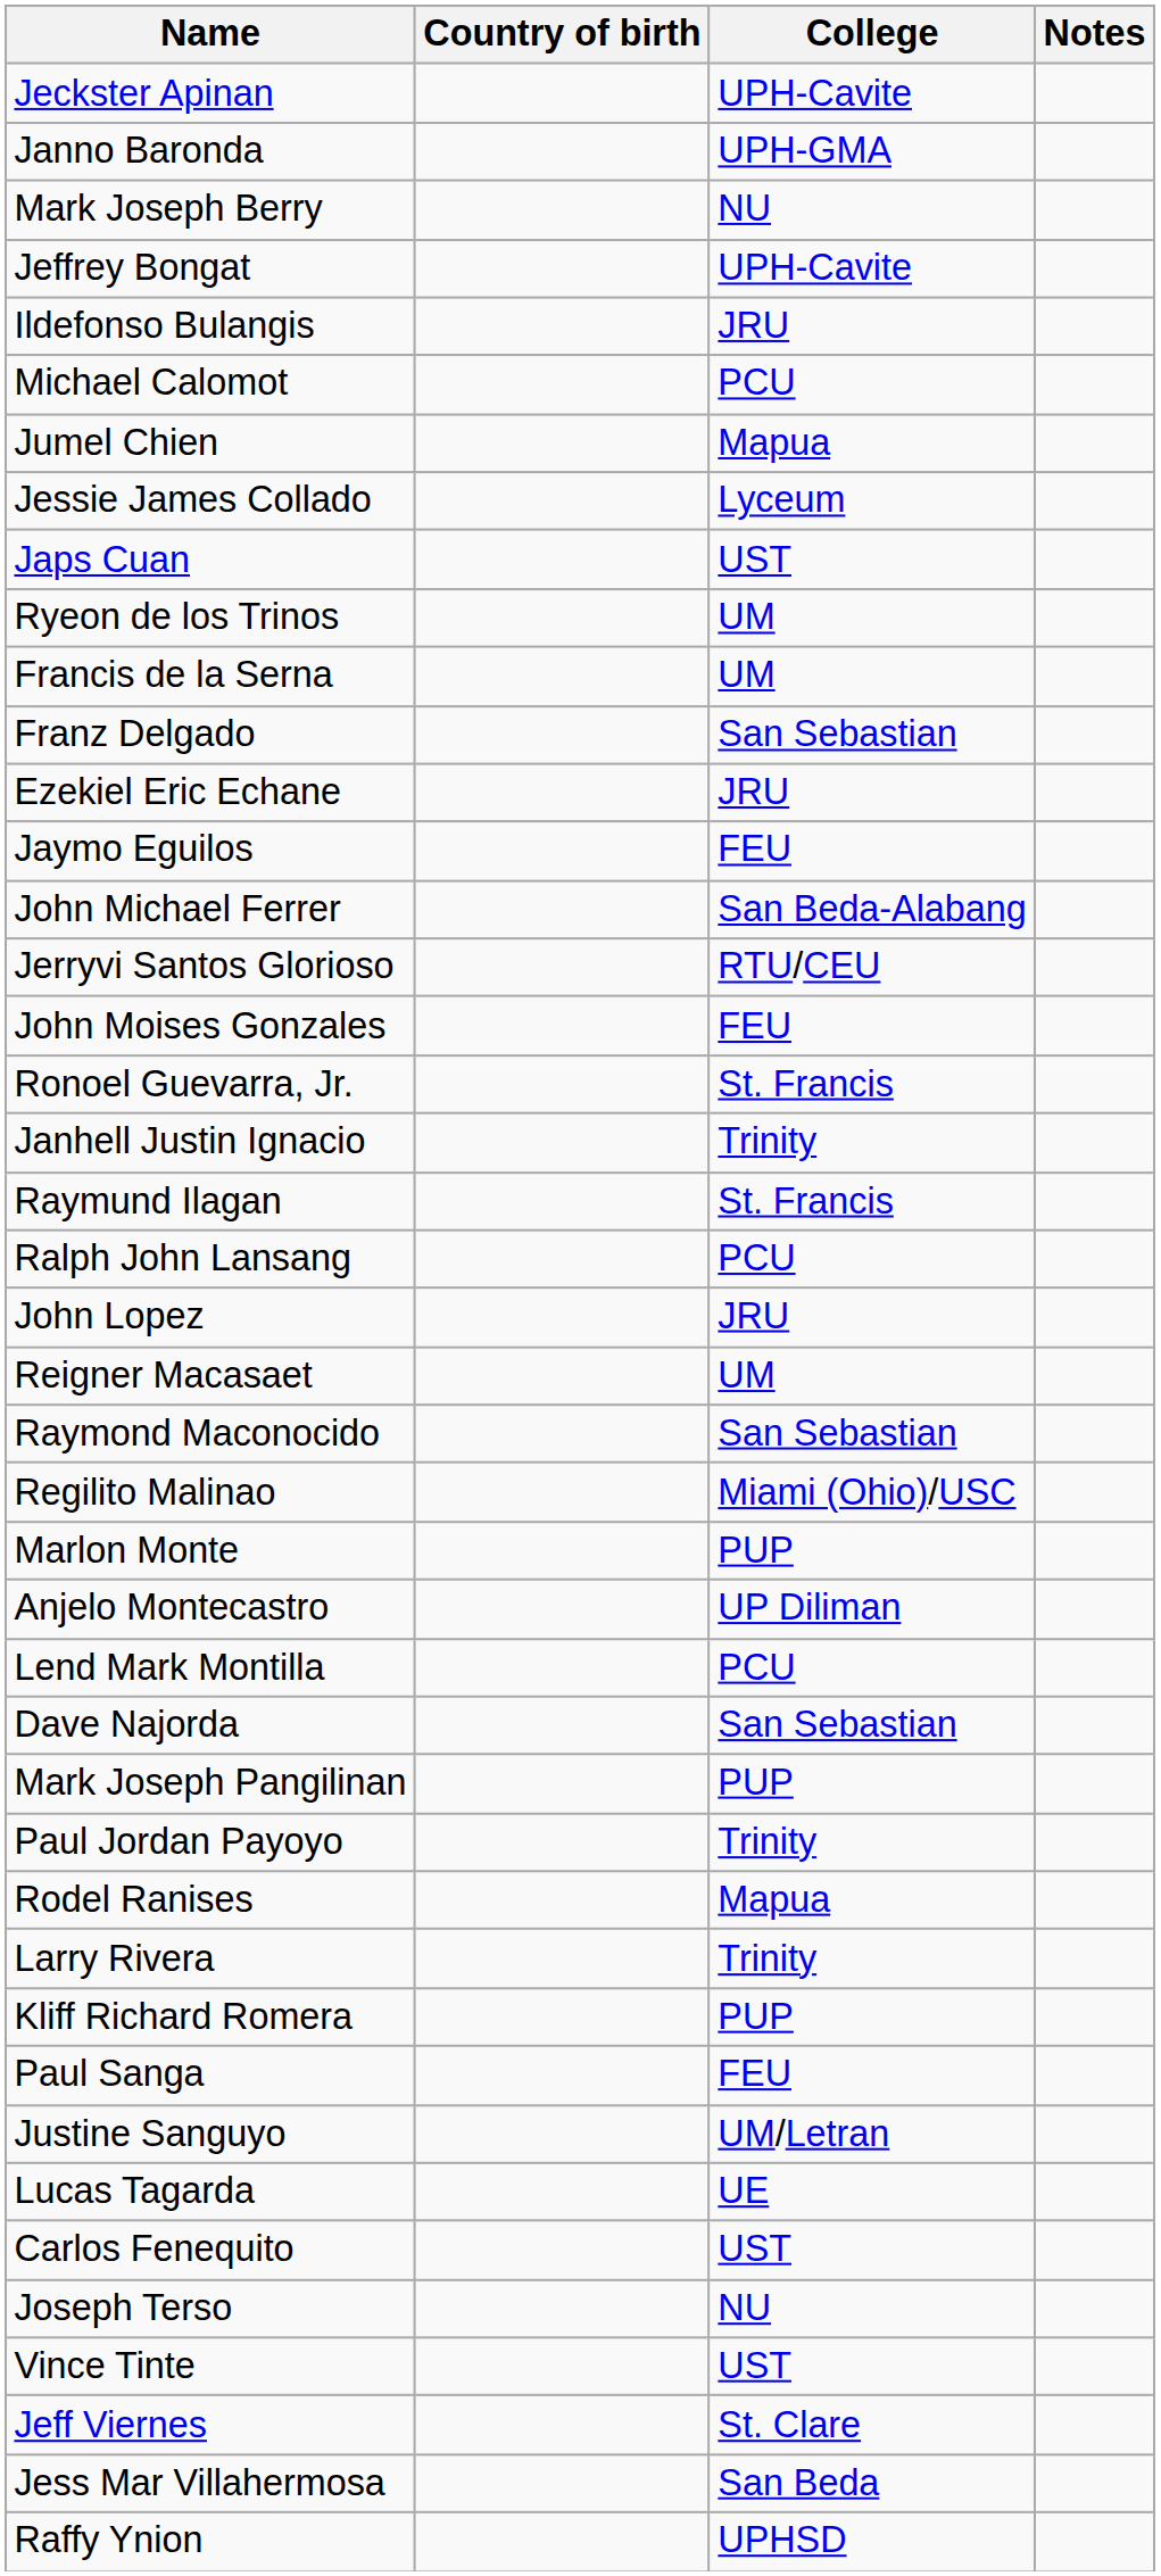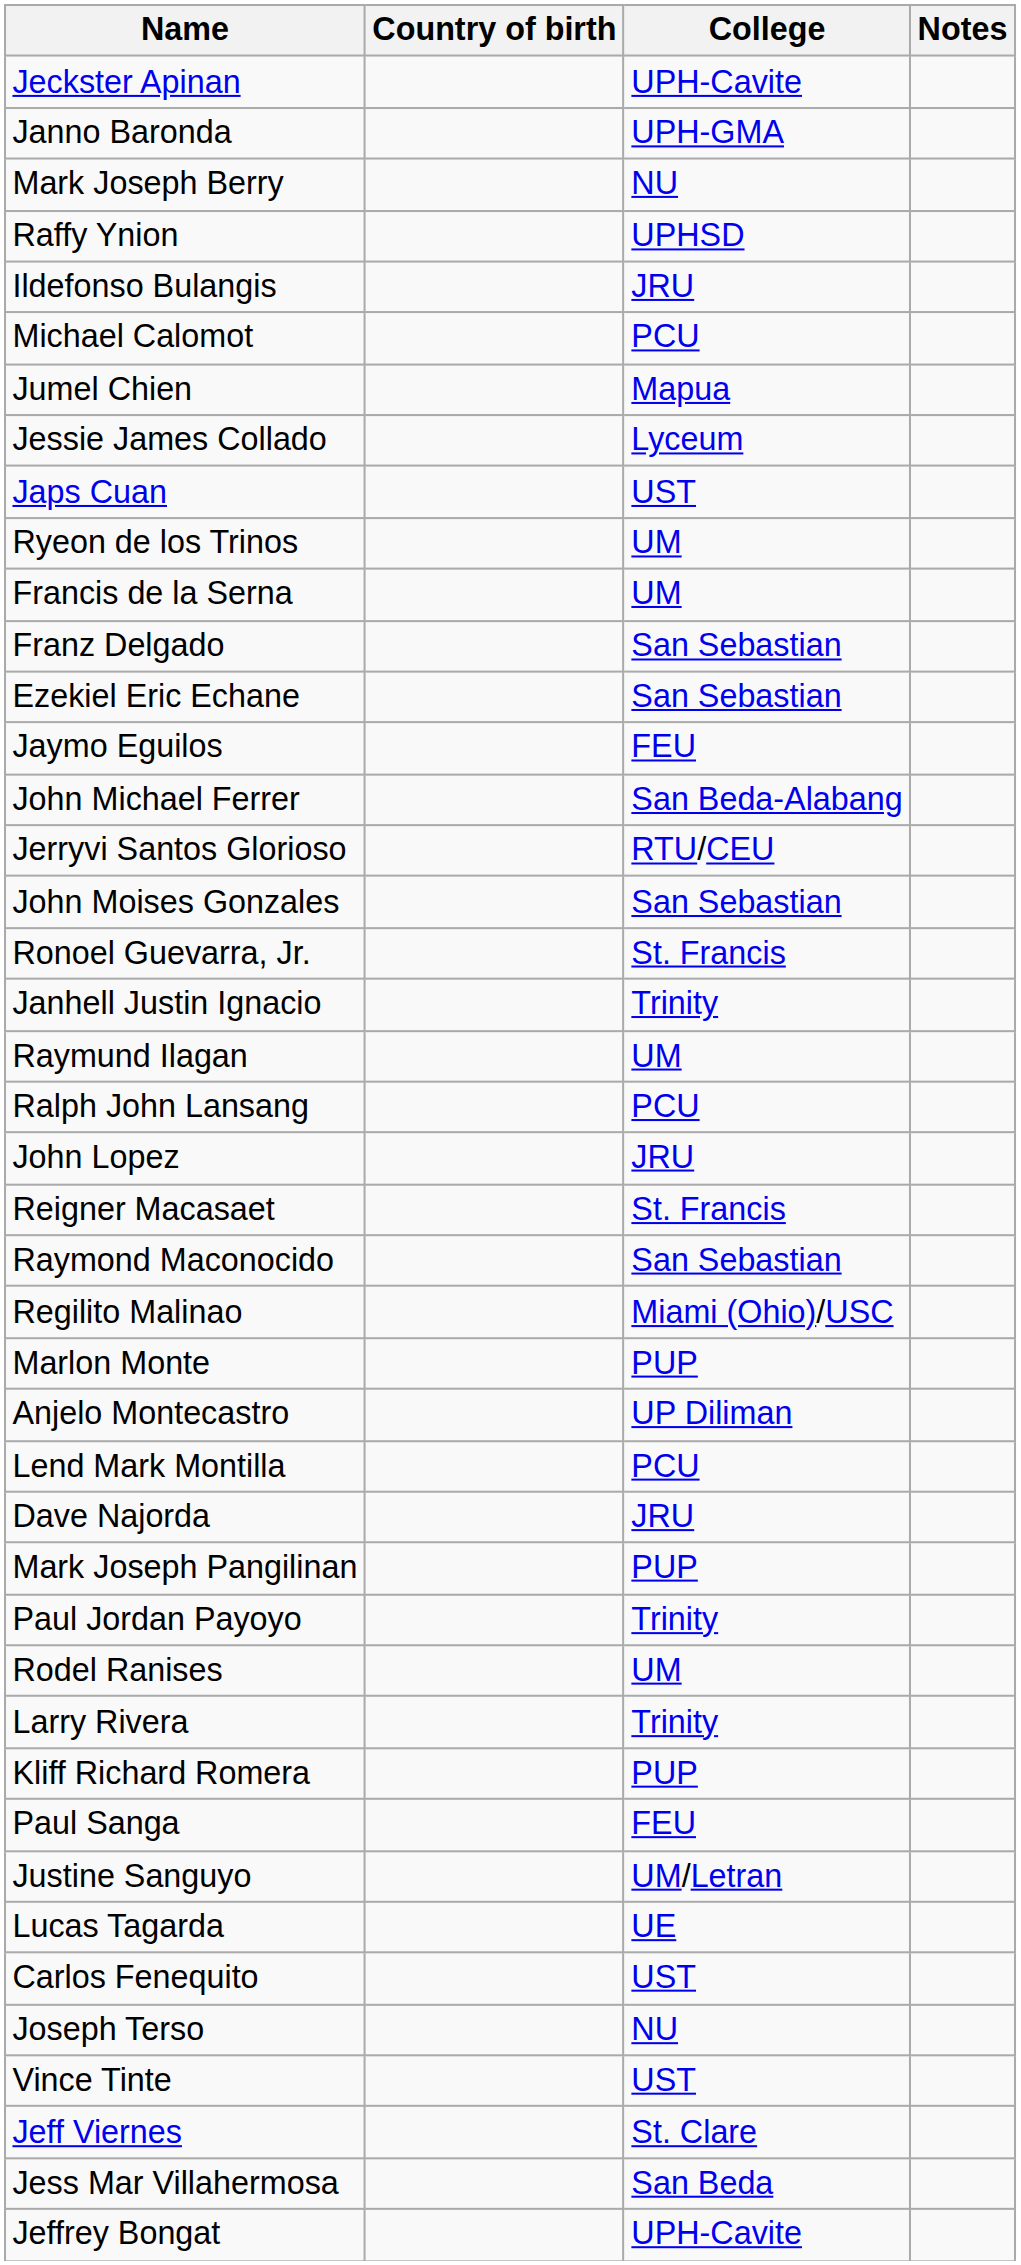rows swapped: Jeffrey Bongat <-> Raffy Ynion
Ezekiel Eric Echane | College: JRU -> San Sebastian
John Moises Gonzales | College: FEU -> San Sebastian
Raymund Ilagan | College: St. Francis -> UM
Reigner Macasaet | College: UM -> St. Francis
Dave Najorda | College: San Sebastian -> JRU
Rodel Ranises | College: Mapua -> UM
